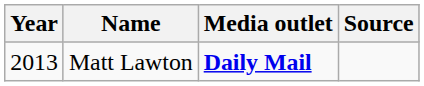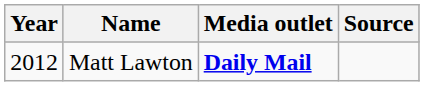Matt Lawton | Year: 2013 -> 2012
